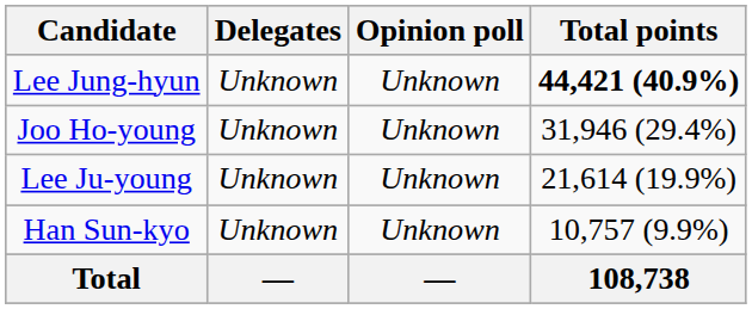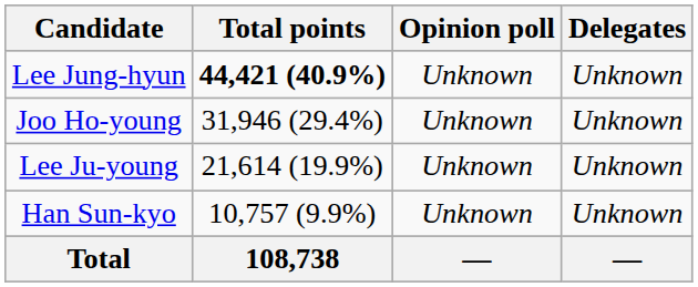columns swapped: Delegates <-> Total points
